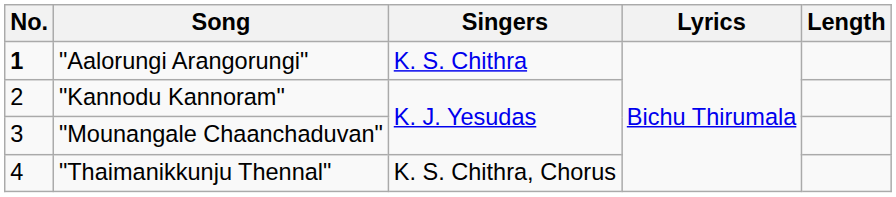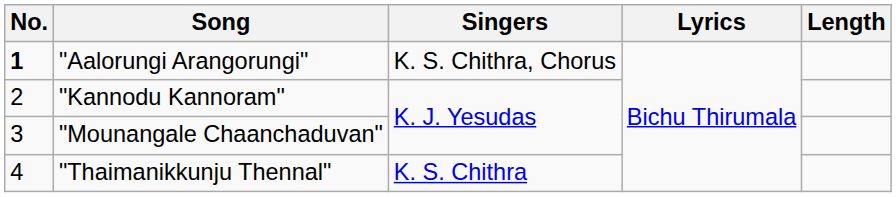"Aalorungi Arangorungi" | Singers: K. S. Chithra -> K. S. Chithra, Chorus
"Thaimanikkunju Thennal" | Singers: K. S. Chithra, Chorus -> K. S. Chithra
